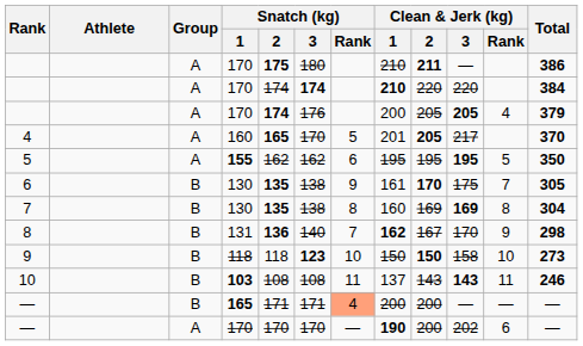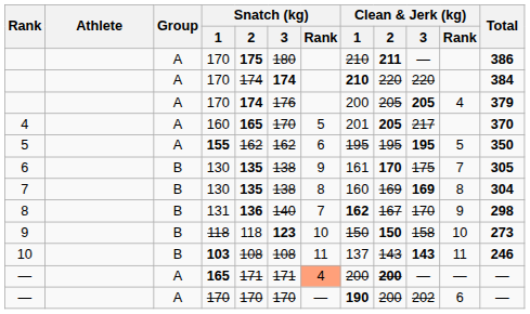— / 165 | Group: B -> A
— / 165 | Clean & Jerk (kg) / 2: normal -> bold
